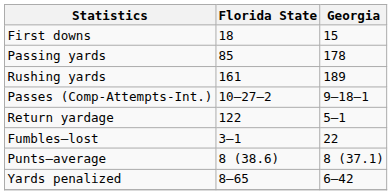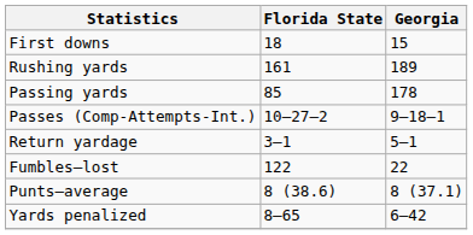rows swapped: Rushing yards <-> Passing yards
Return yardage | Florida State: 122 -> 3–1
Fumbles–lost | Florida State: 3–1 -> 122
